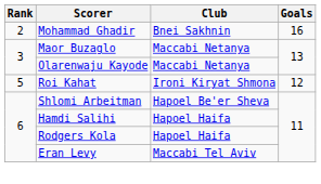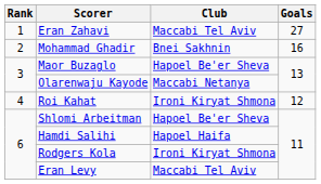+ row: 1 | Eran Zahavi | Maccabi Tel Aviv | 27
Maor Buzaglo | Club: Maccabi Netanya -> Hapoel Be'er Sheva
Roi Kahat | Rank: 5 -> 4
Rodgers Kola | Club: Hapoel Haifa -> Ironi Kiryat Shmona
